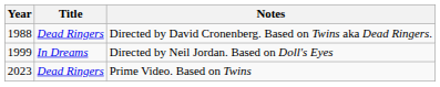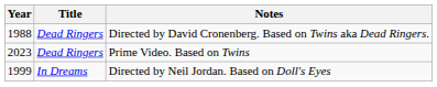rows swapped: Directed by Neil Jordan. Based on Doll's Eyes <-> Prime Video. Based on Twins
